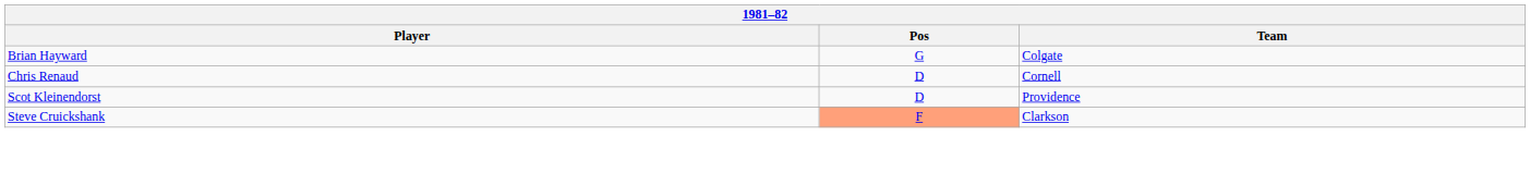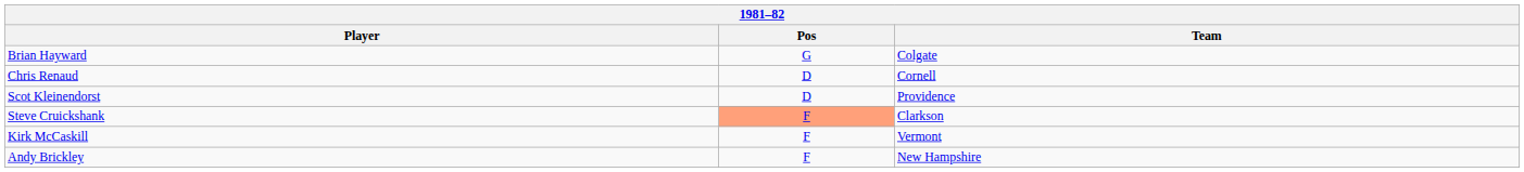+ row: Kirk McCaskill | F | Vermont
+ row: Andy Brickley | F | New Hampshire
